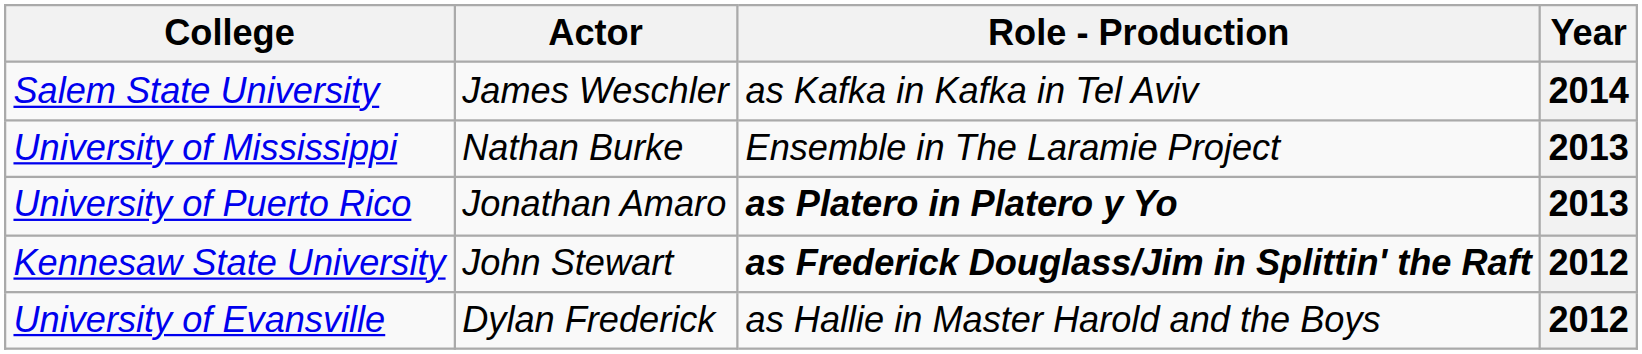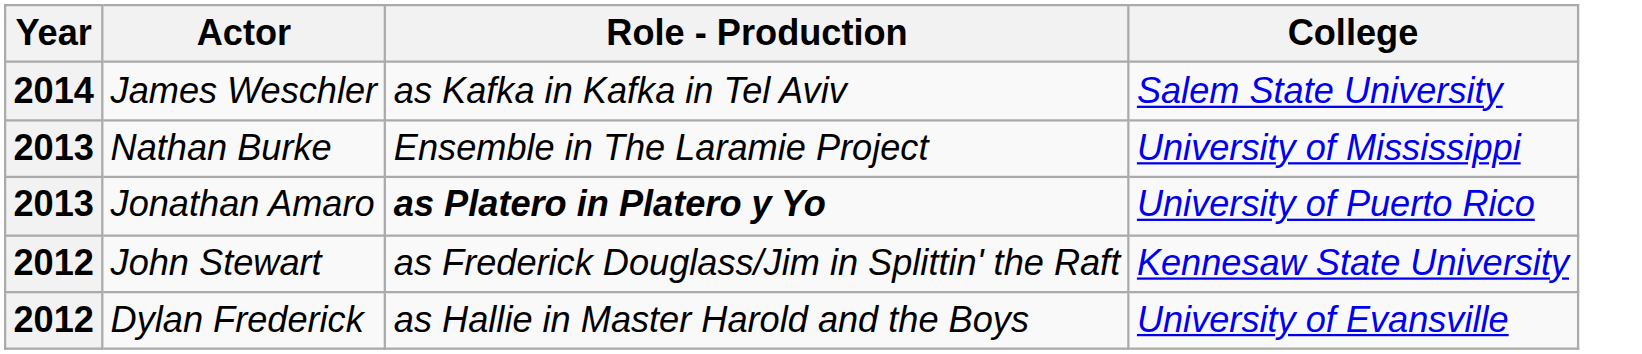columns swapped: Year <-> College
John Stewart | Role - Production: bold -> normal
